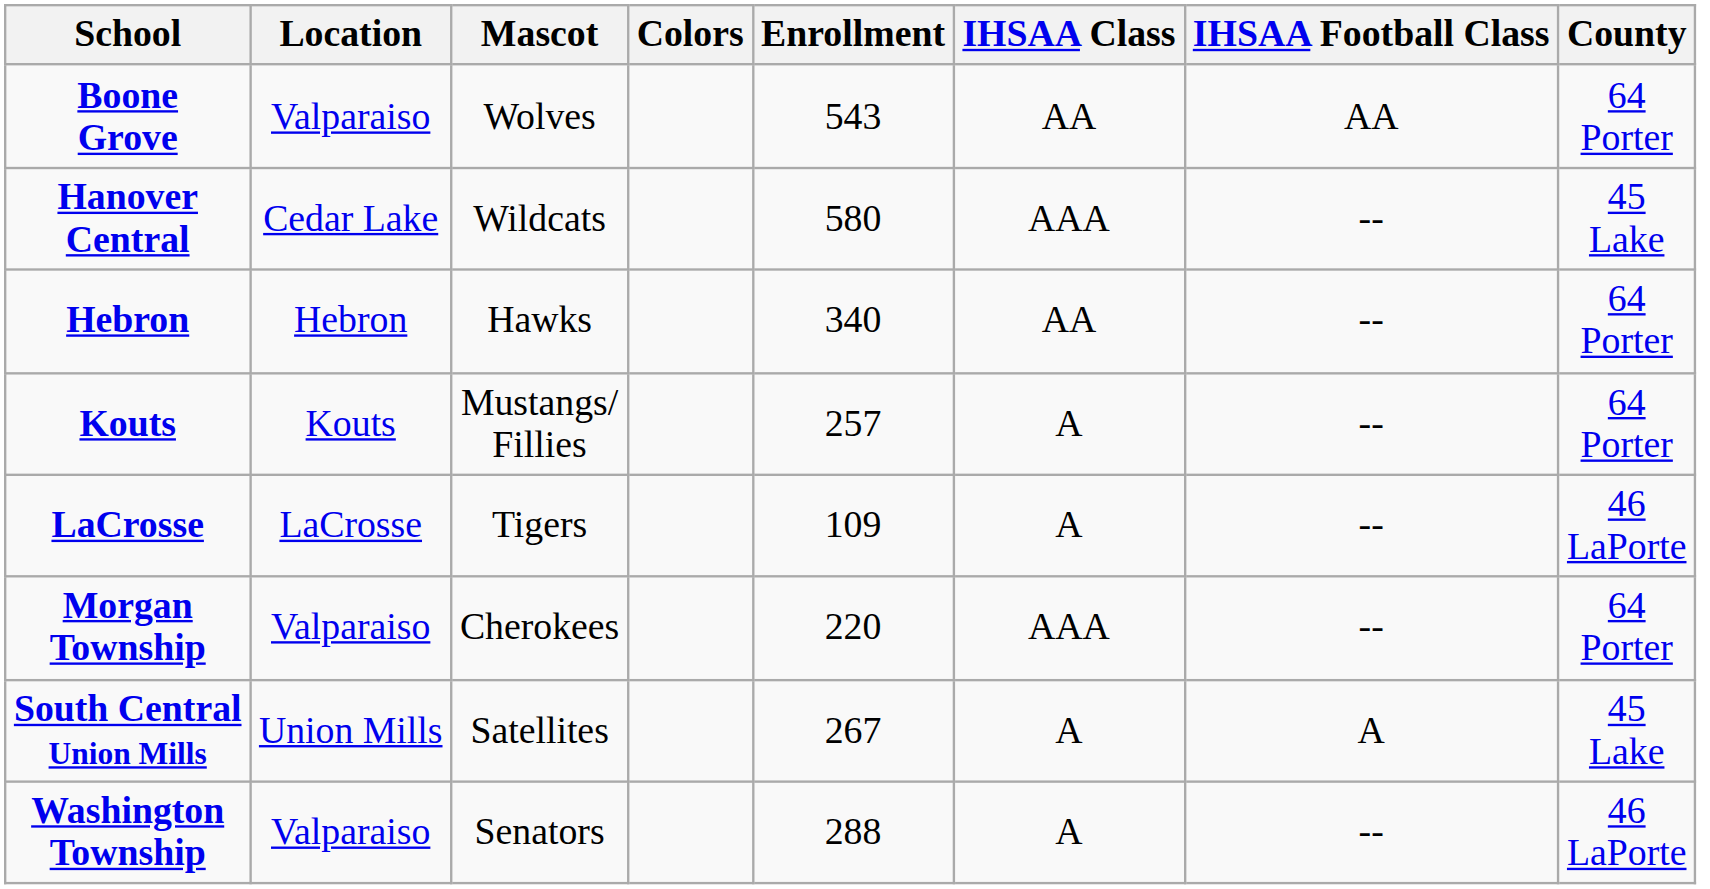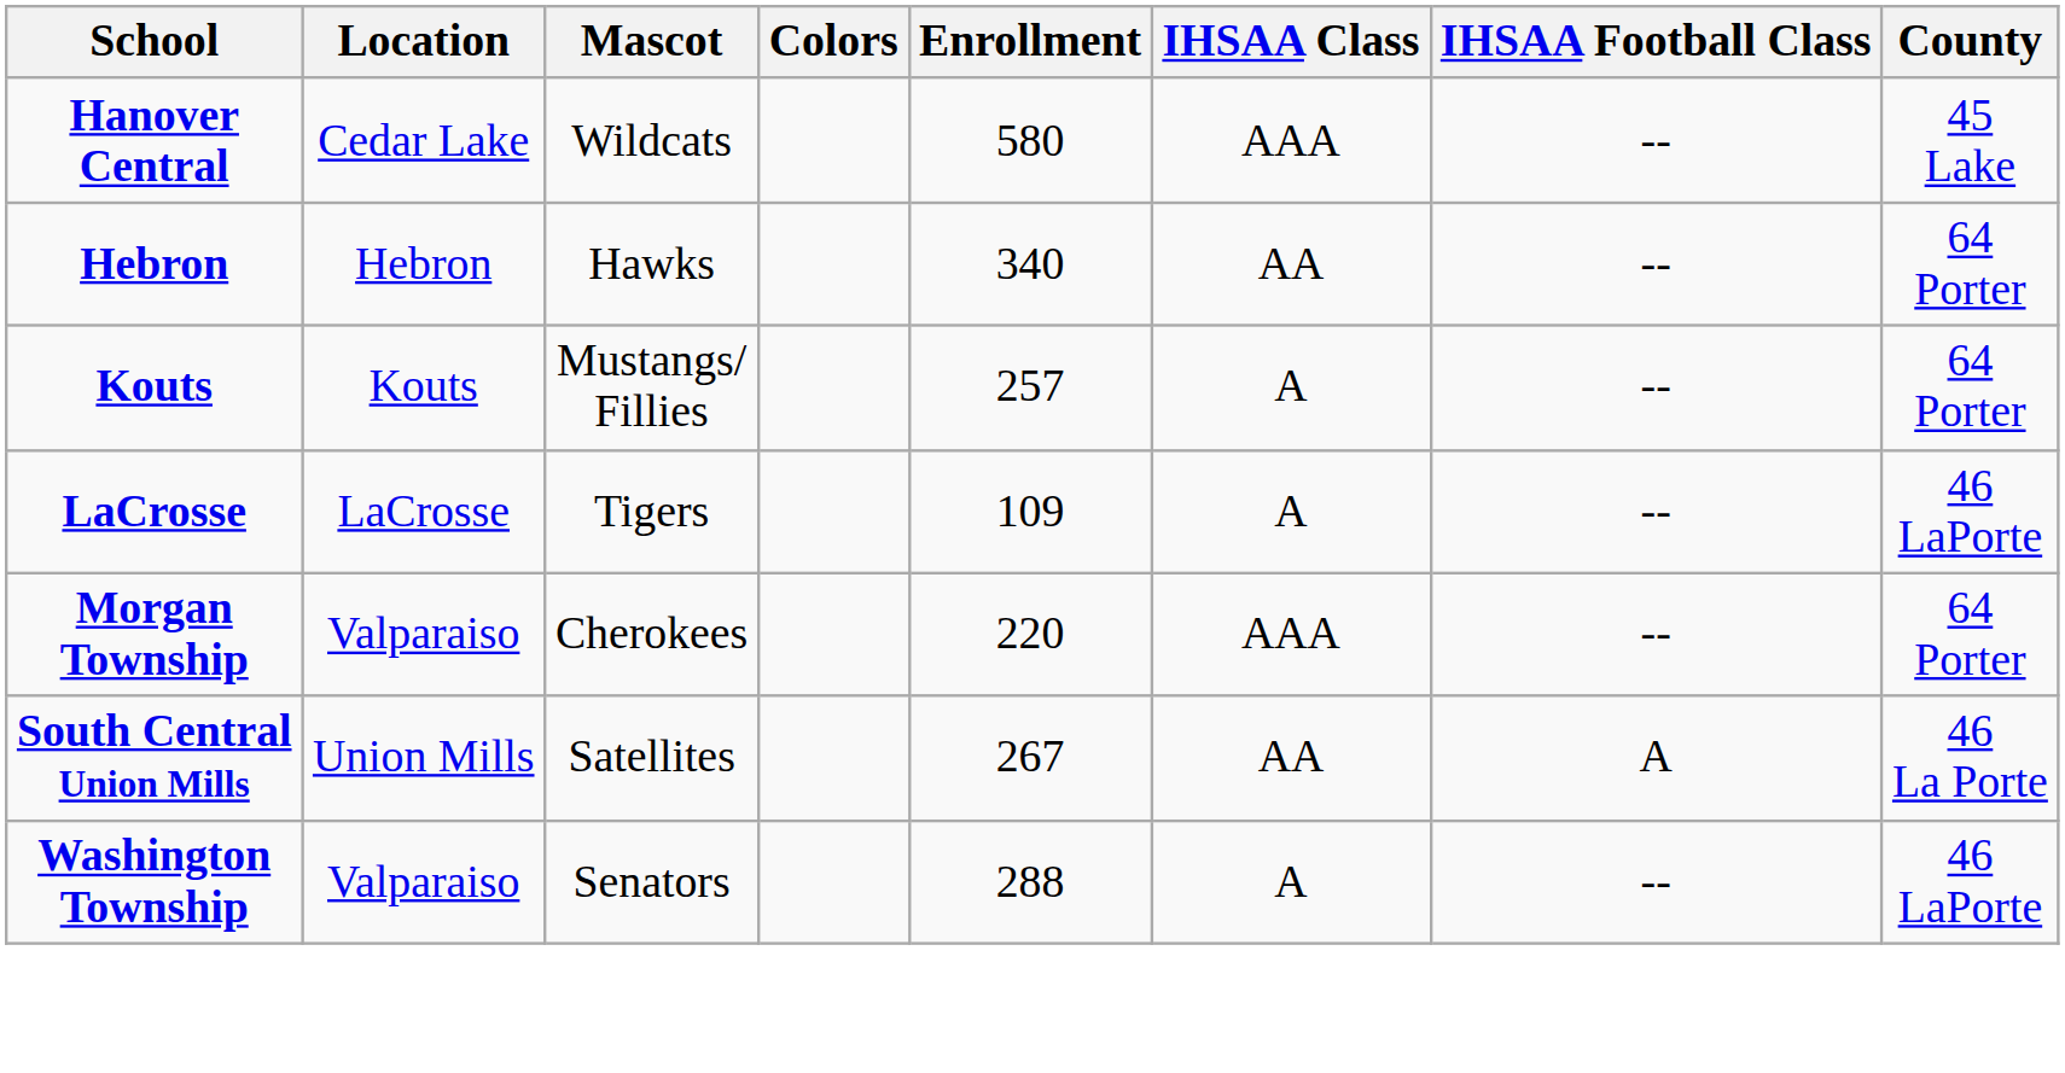- row: Boone Grove | Valparaiso | Wolves | 543 | AA | AA | 64 Porter
South Central Union Mills | IHSAA Class: A -> AA
South Central Union Mills | County: 45 Lake -> 46 La Porte
